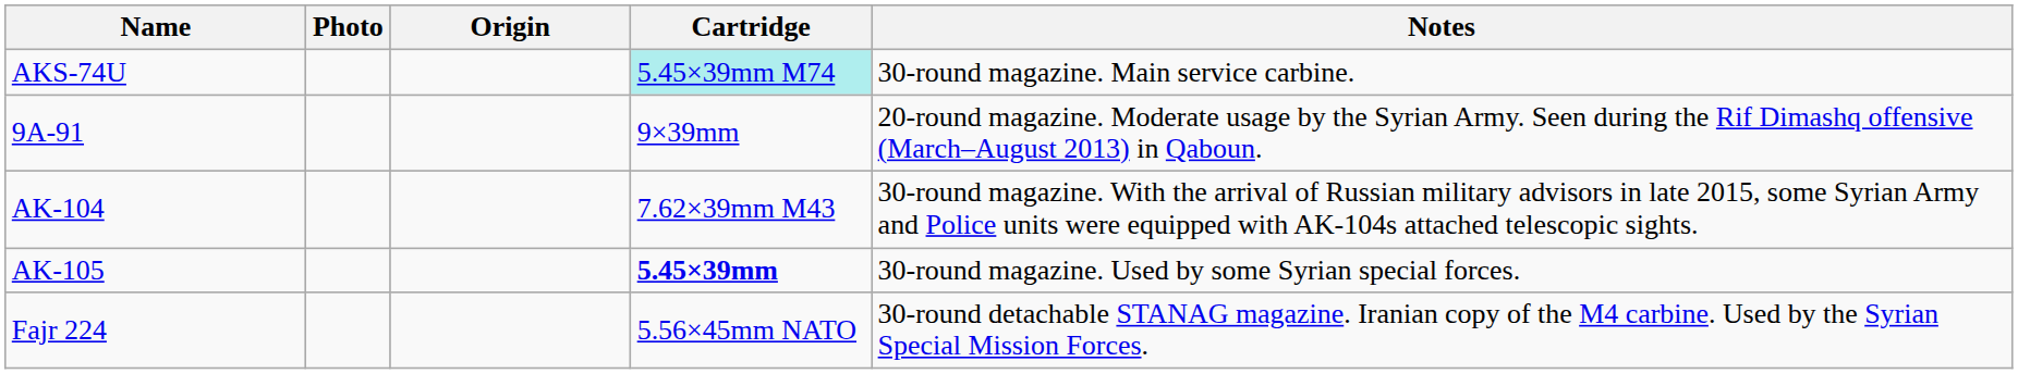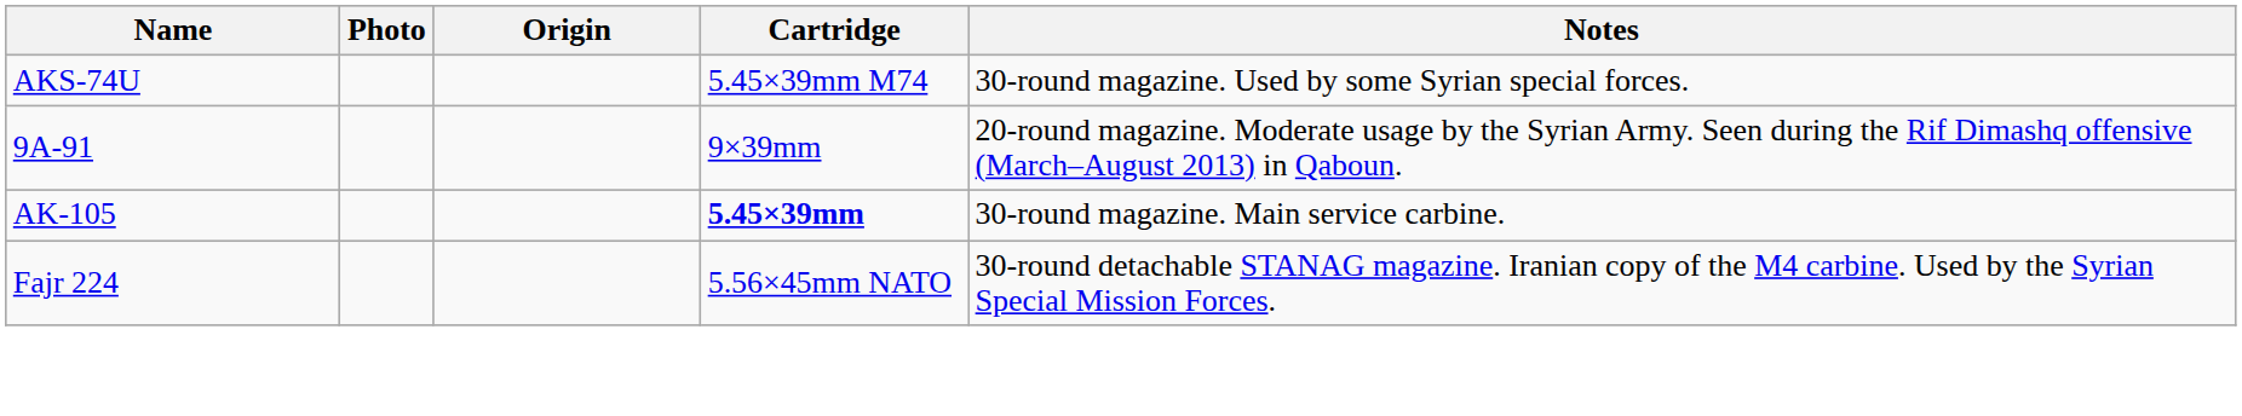AKS-74U | Cartridge: paleturquoise background -> no background
AKS-74U | Notes: 30-round magazine. Main service carbine. -> 30-round magazine. Used by some Syrian special forces.
- row: AK-104 | 7.62×39mm M43 | 30-round magazine. With the arrival of Russian military advisors in late 2015, some Syrian Army and Police units were equipped with AK-104s attached telescopic sights.
AK-105 | Notes: 30-round magazine. Used by some Syrian special forces. -> 30-round magazine. Main service carbine.
